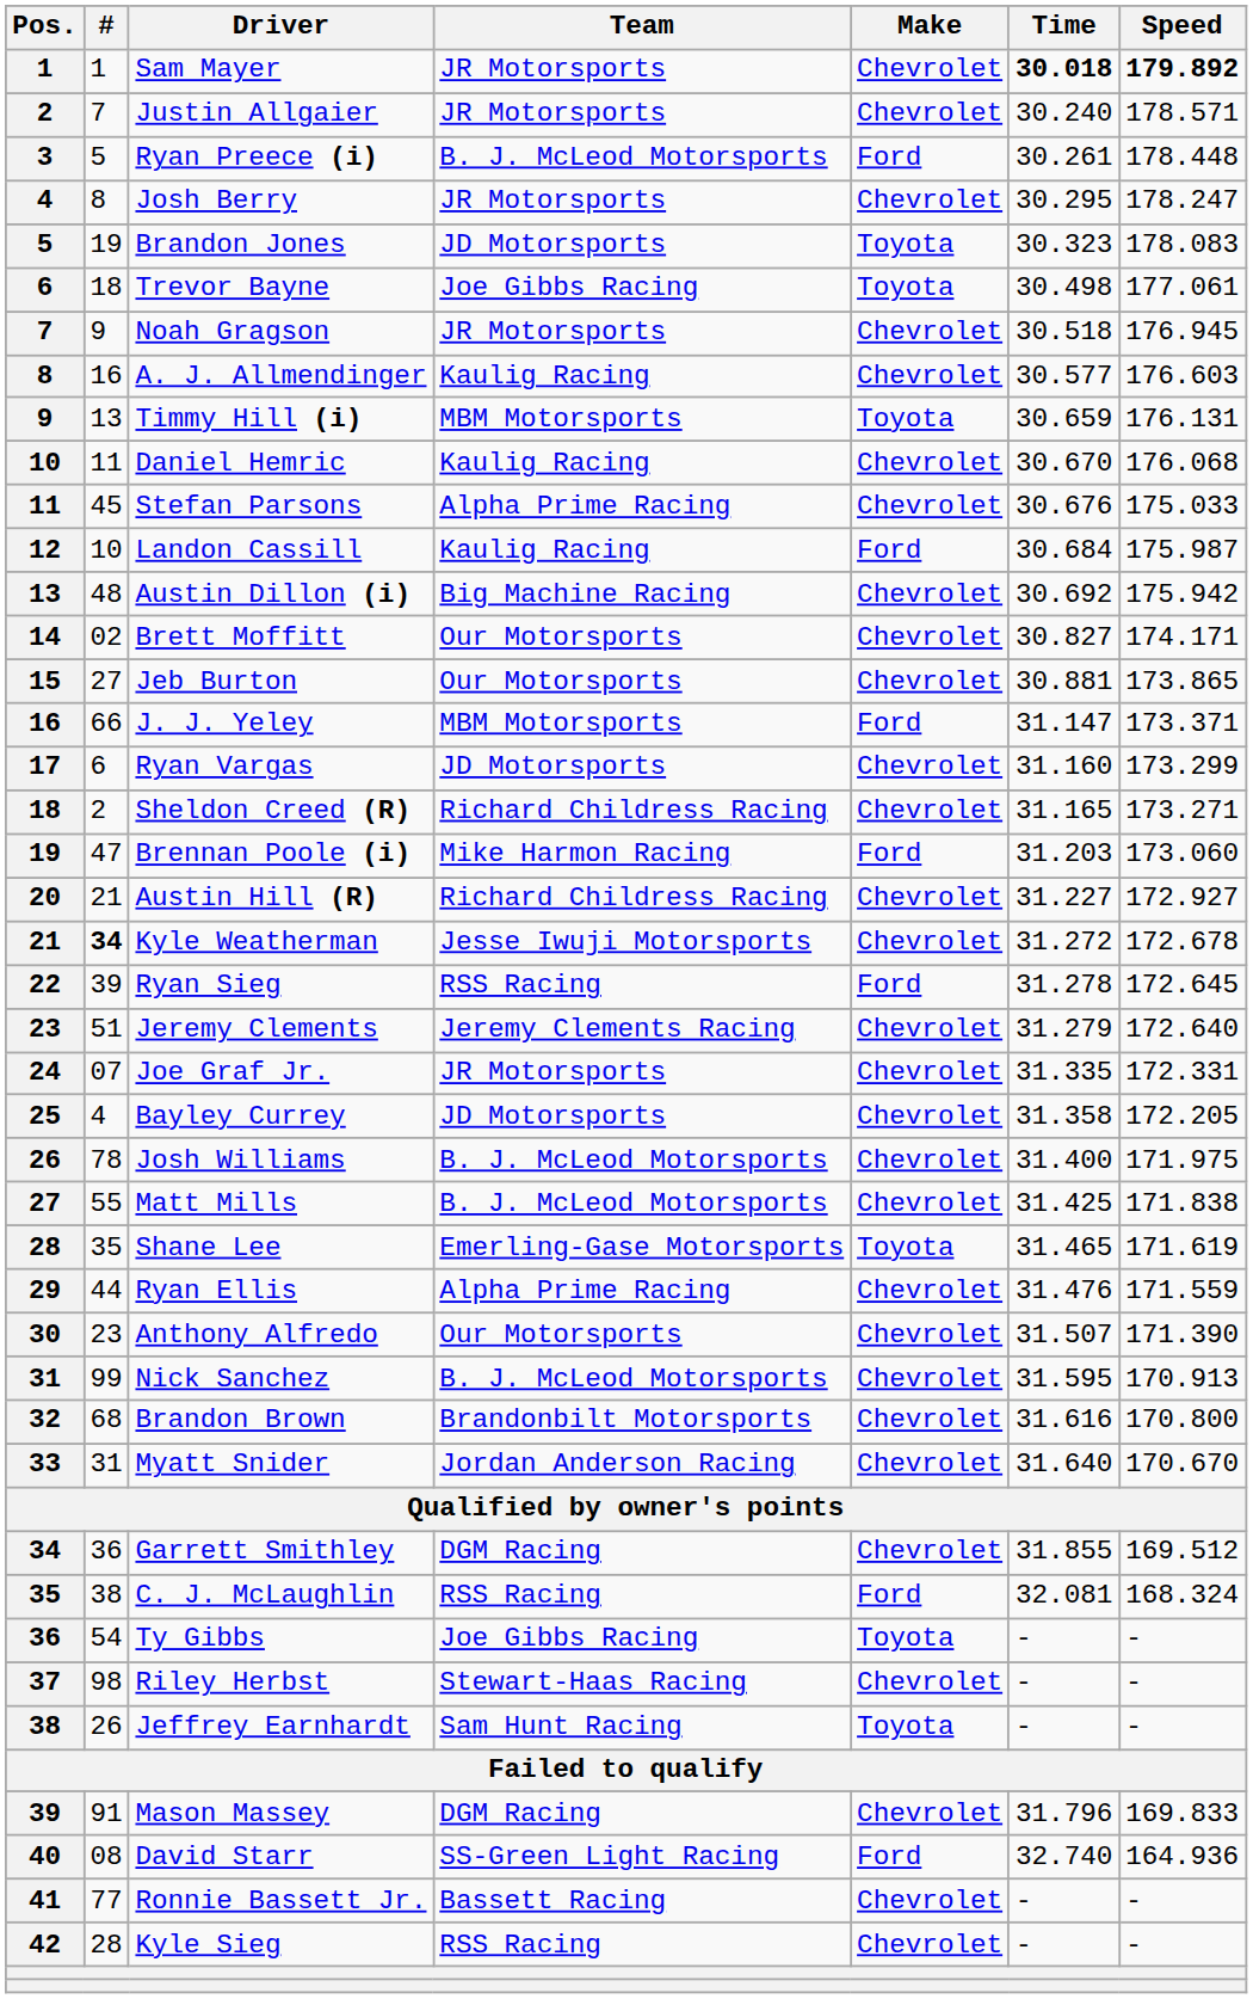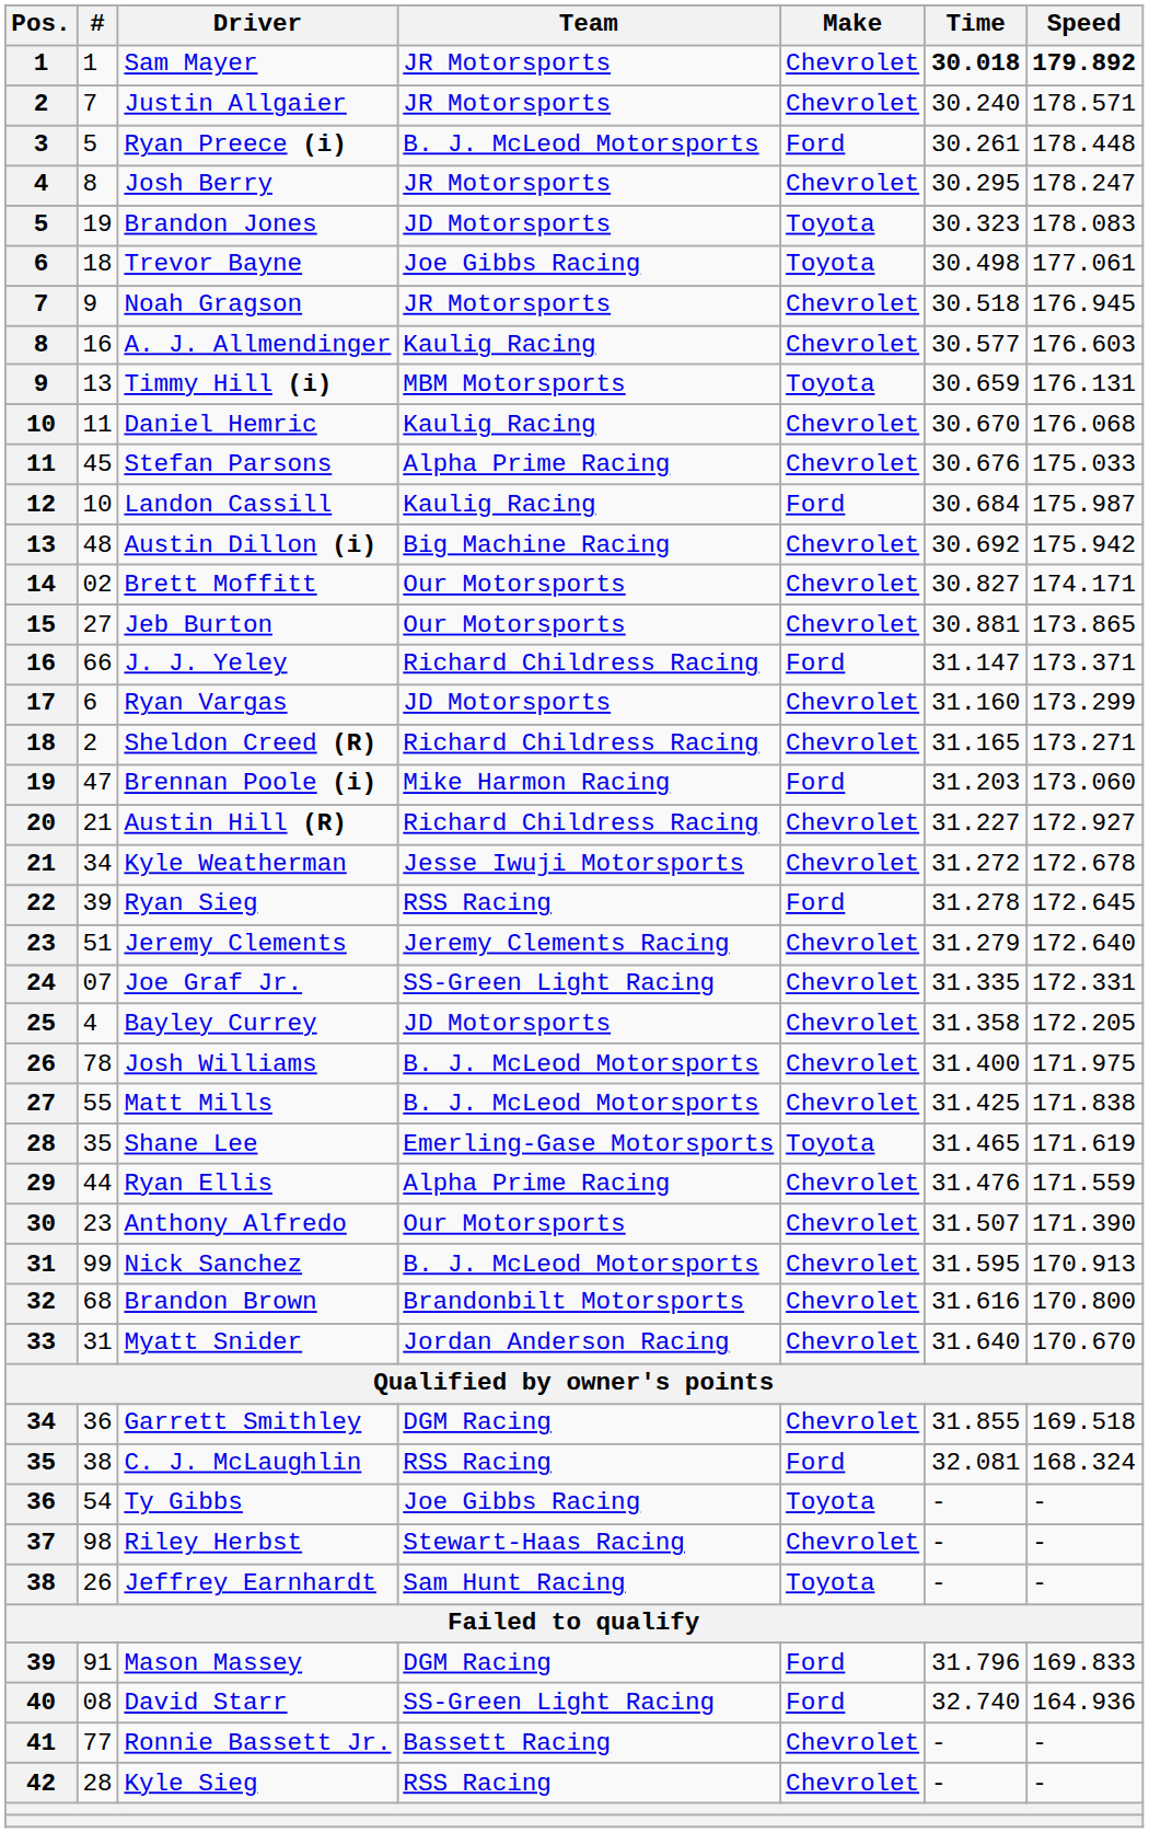J. J. Yeley | Team: MBM Motorsports -> Richard Childress Racing
Kyle Weatherman | #: bold -> normal
Joe Graf Jr. | Team: JR Motorsports -> SS-Green Light Racing
Garrett Smithley | Speed: 169.512 -> 169.518
Mason Massey | Make: Chevrolet -> Ford
